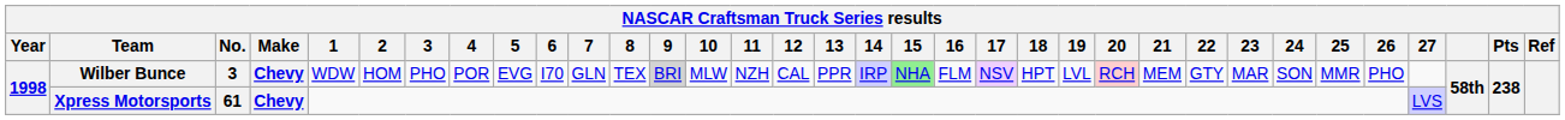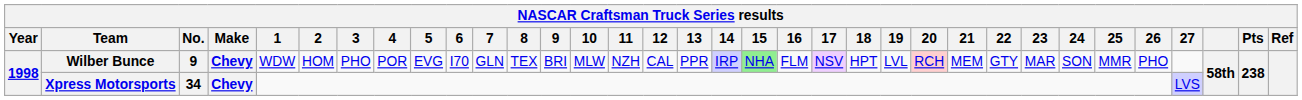Wilber Bunce | No.: 3 -> 9
Wilber Bunce | 9: lightgrey background -> no background
Xpress Motorsports | No.: 61 -> 34
